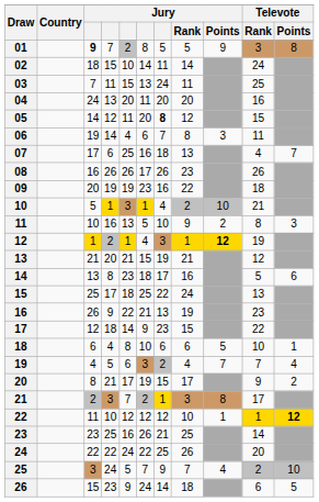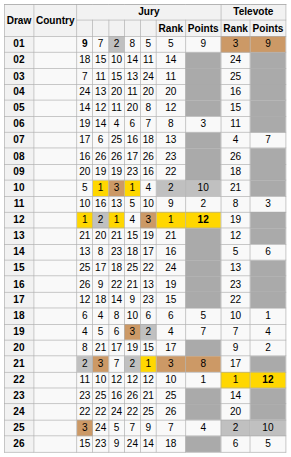01 | Televote / Points: 8 -> 9
05 | column 7: bold -> normal
